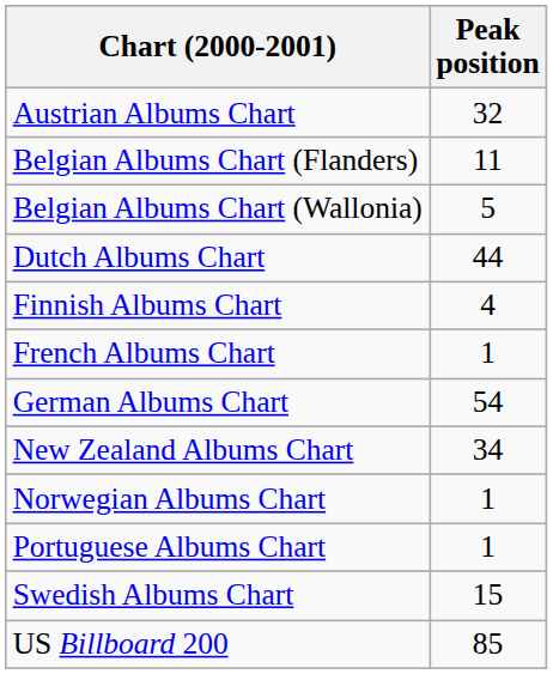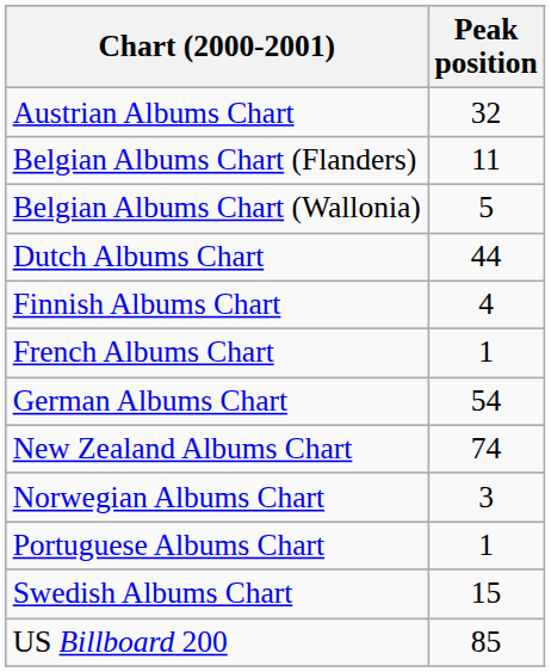New Zealand Albums Chart | Peak position: 34 -> 74
Norwegian Albums Chart | Peak position: 1 -> 3
